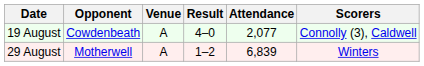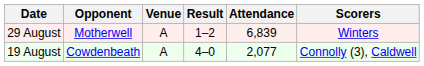rows swapped: 19 August <-> 29 August
